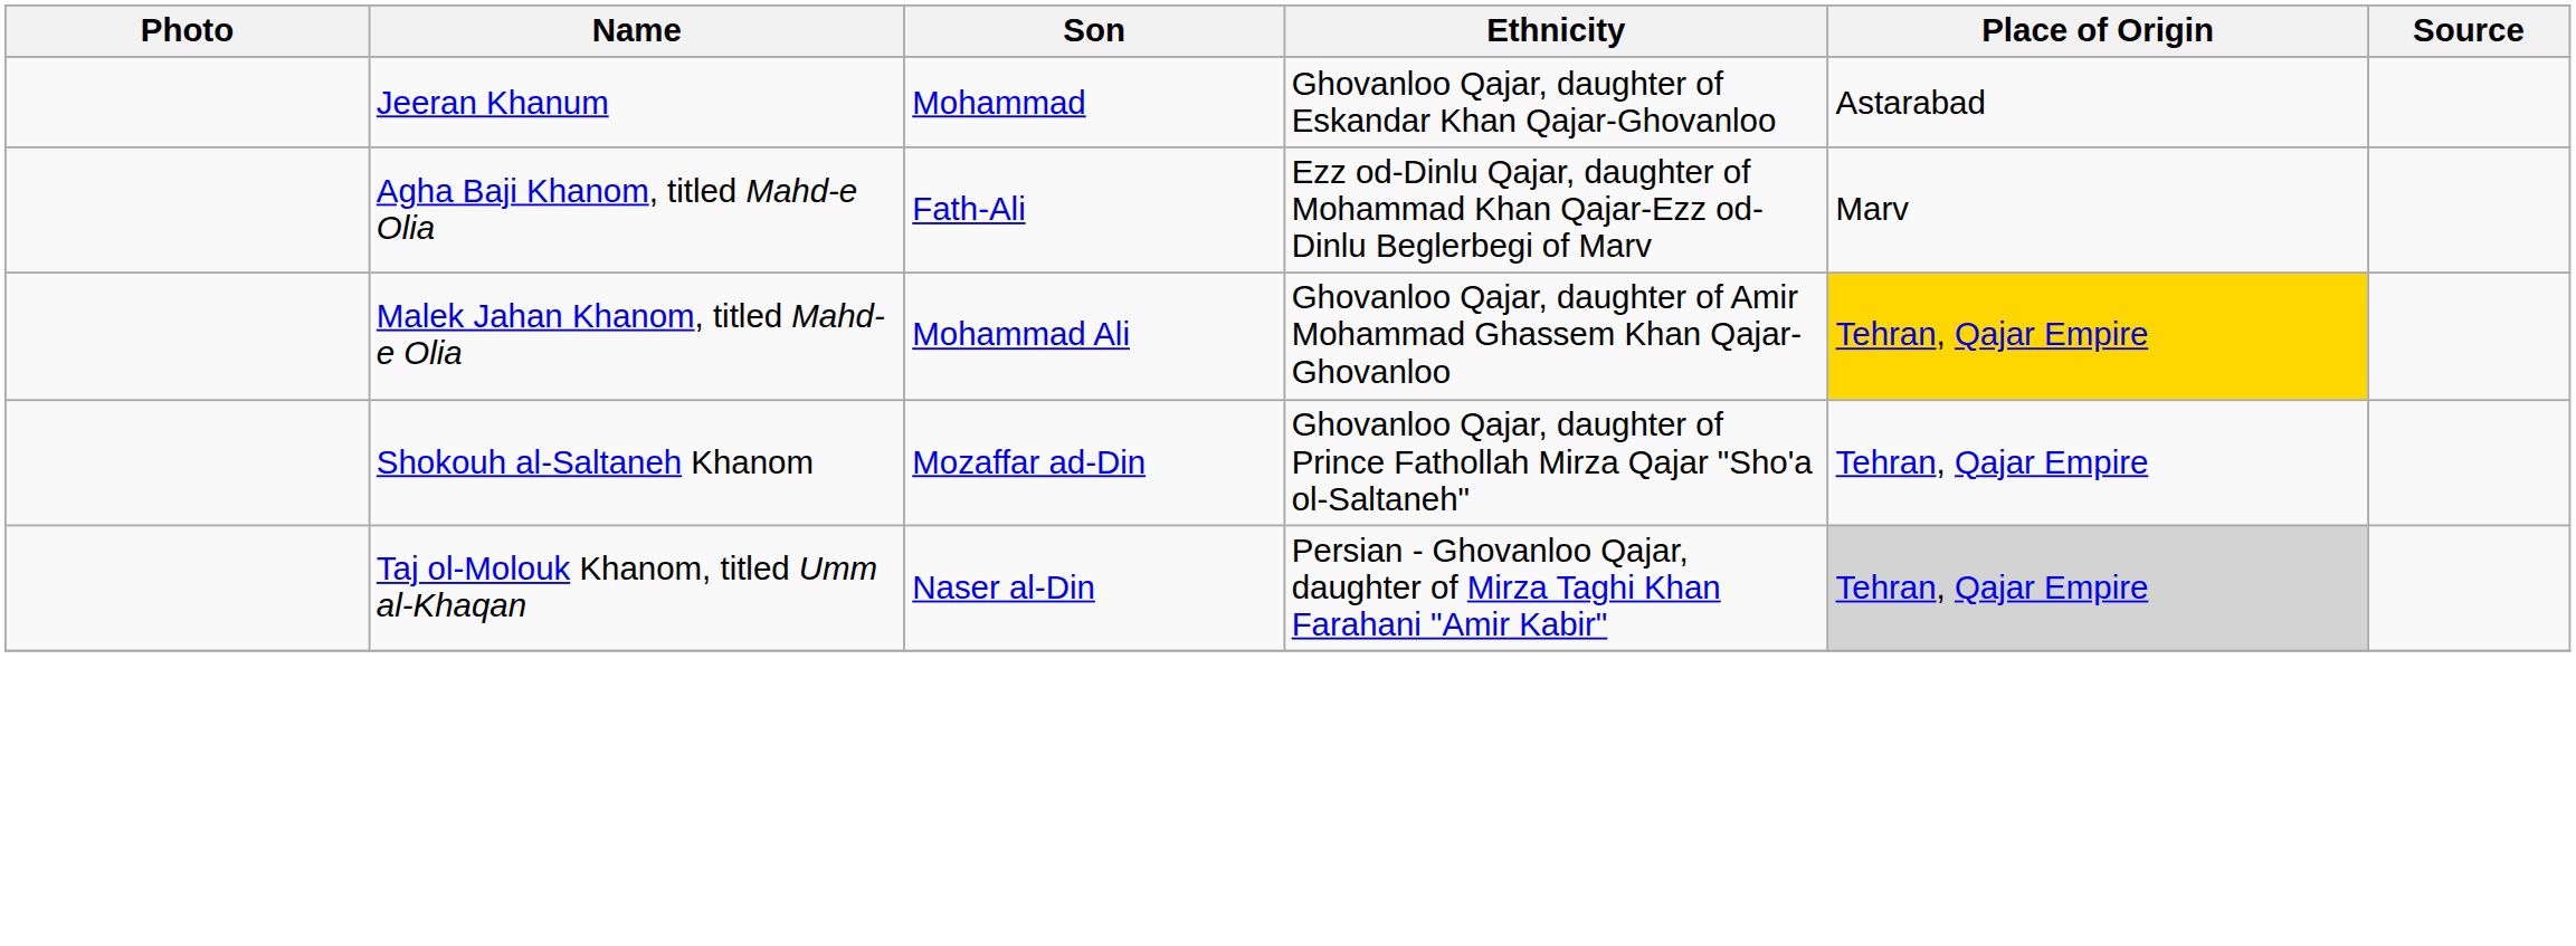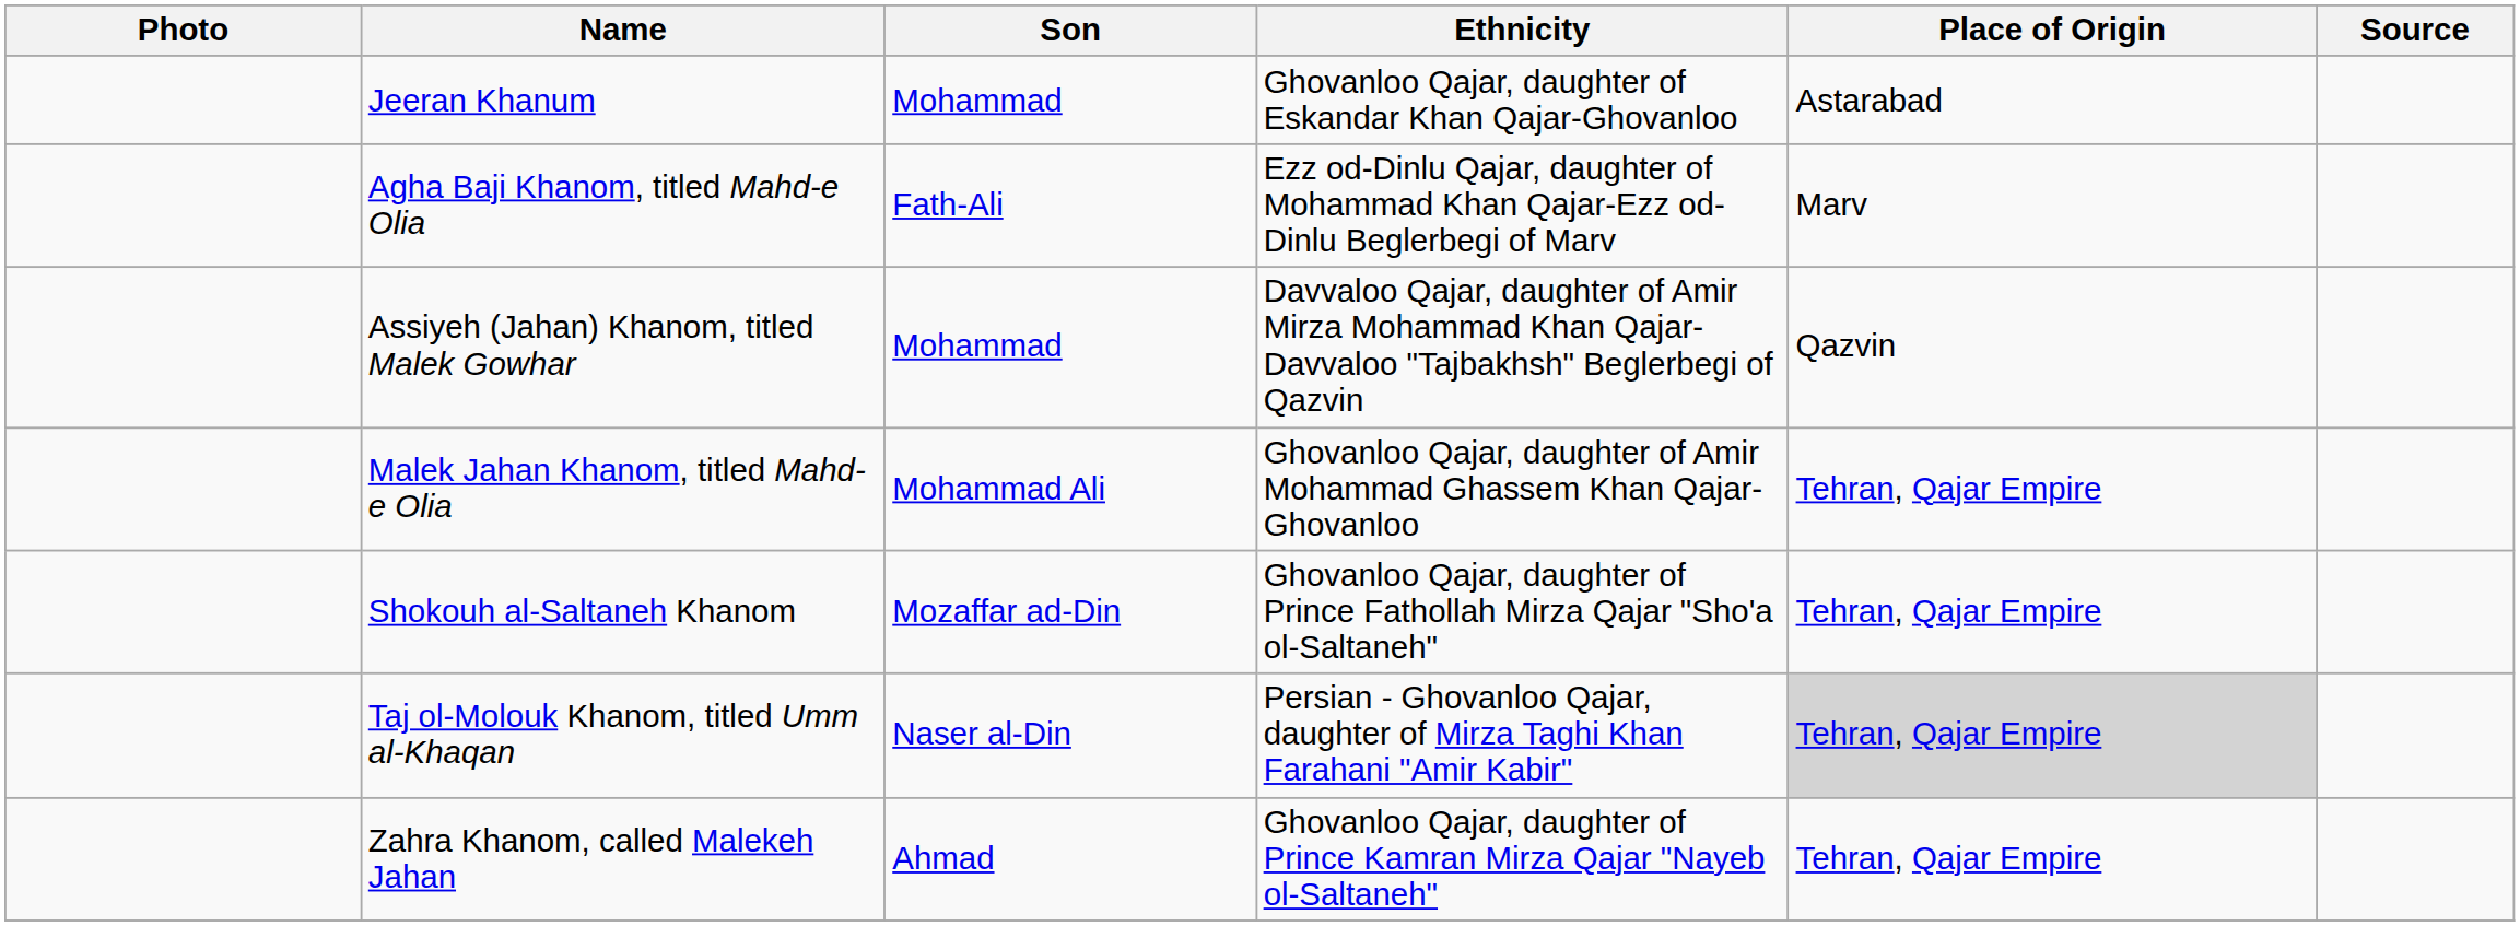+ row: Assiyeh (Jahan) Khanom, titled Malek Gowhar | Mohammad | Davvaloo Qajar, daughter of Amir Mirza Mohammad Khan Qajar-Davvaloo "Tajbakhsh" Beglerbegi of Qazvin | Qazvin
Malek Jahan Khanom, titled Mahd-e Olia | Place of Origin: gold background -> no background
+ row: Zahra Khanom, called Malekeh Jahan | Ahmad | Ghovanloo Qajar, daughter of Prince Kamran Mirza Qajar "Nayeb ol-Saltaneh" | Tehran, Qajar Empire
